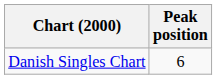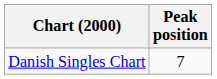Danish Singles Chart | Peak position: 6 -> 7
